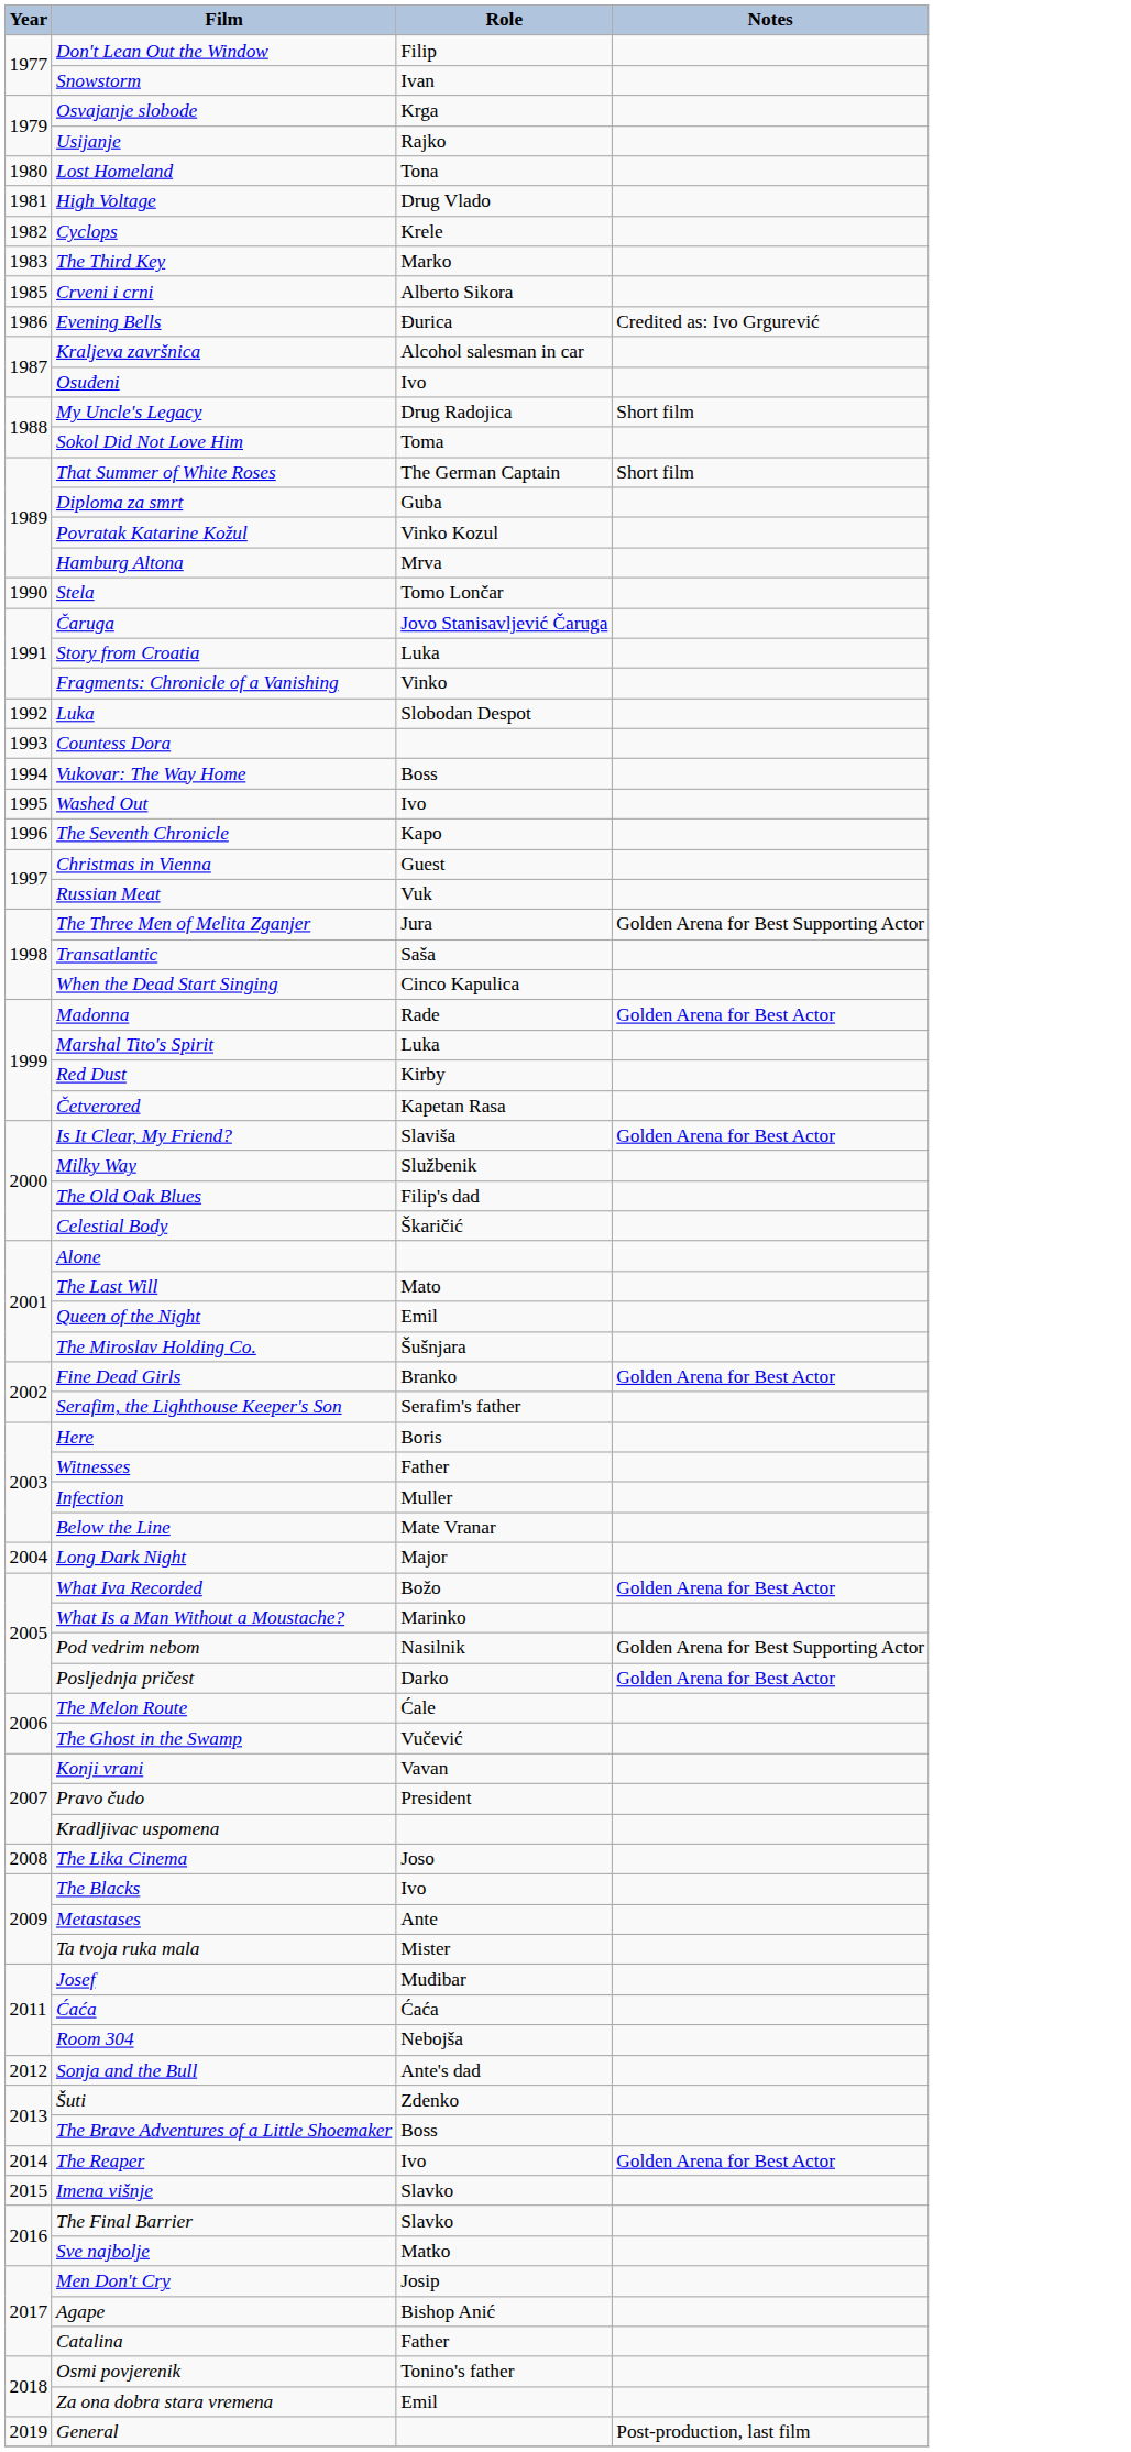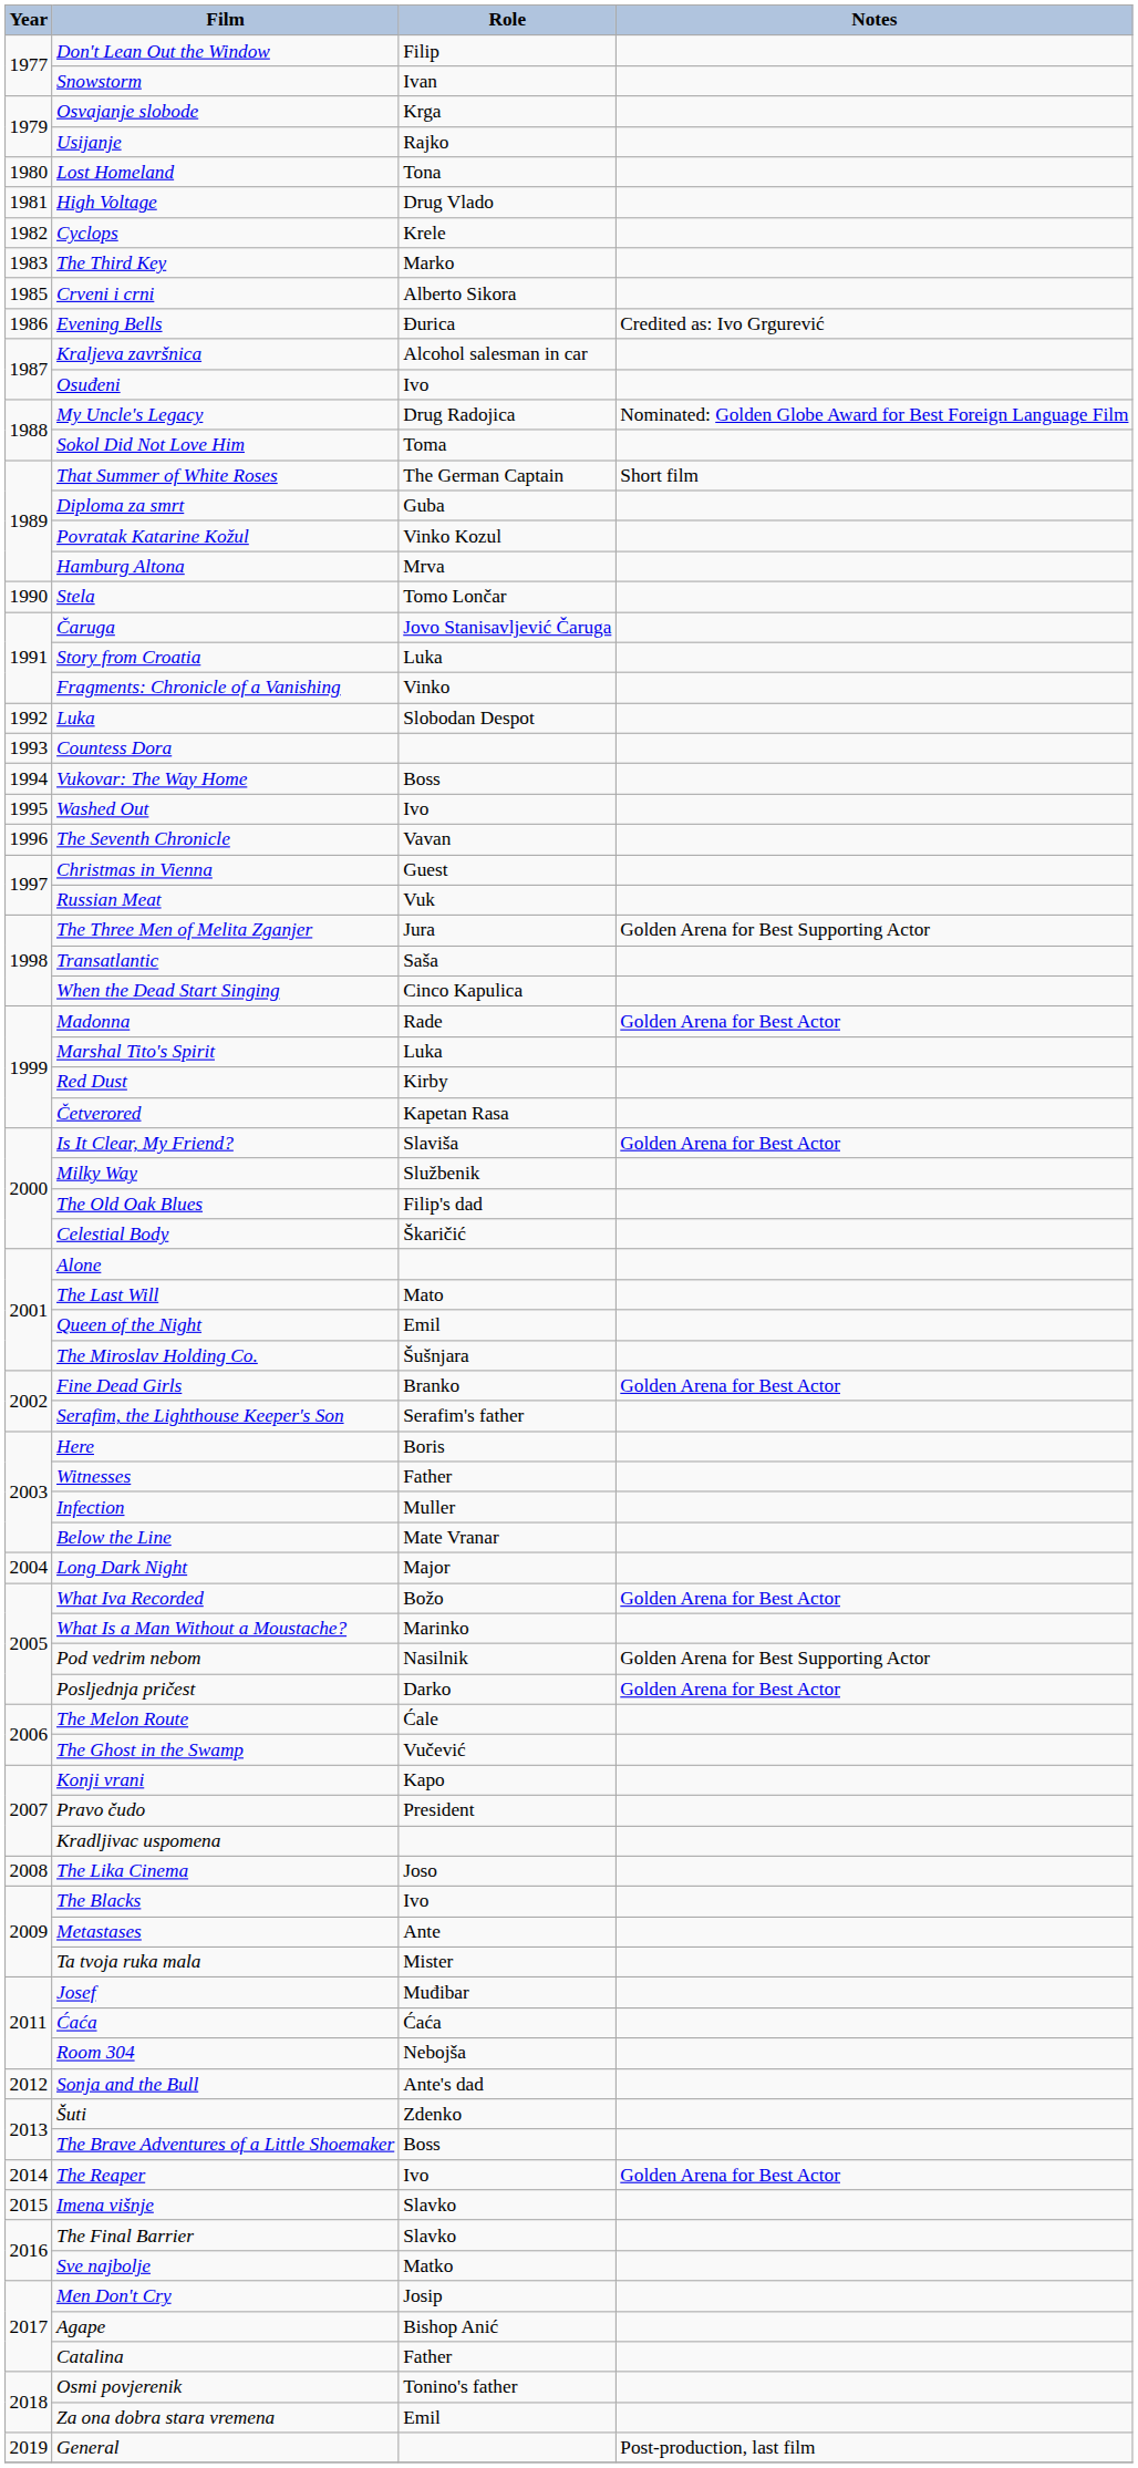My Uncle's Legacy | Notes: Short film -> Nominated: Golden Globe Award for Best Foreign Language Film
The Seventh Chronicle | Role: Kapo -> Vavan
Konji vrani | Role: Vavan -> Kapo
